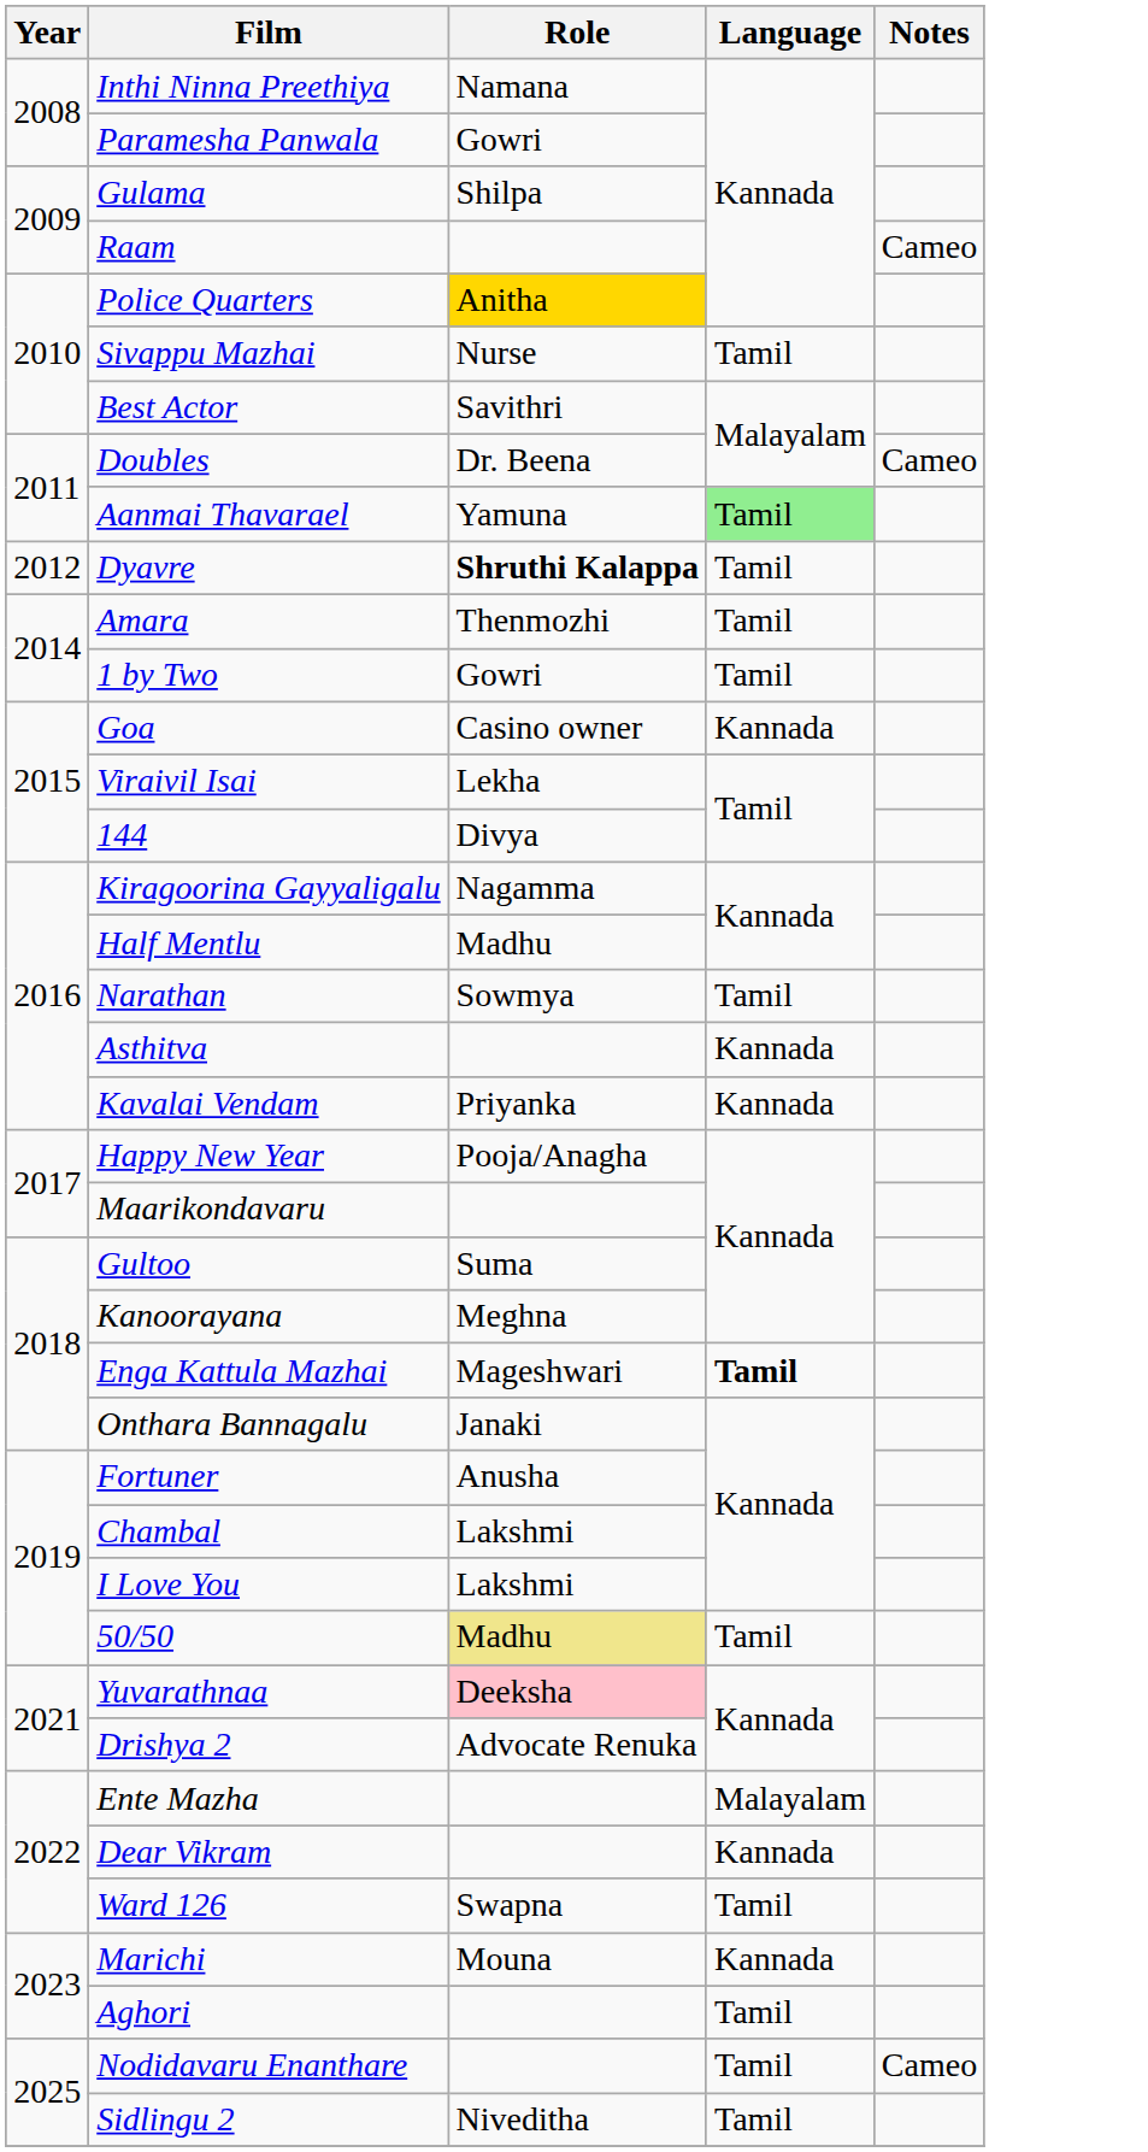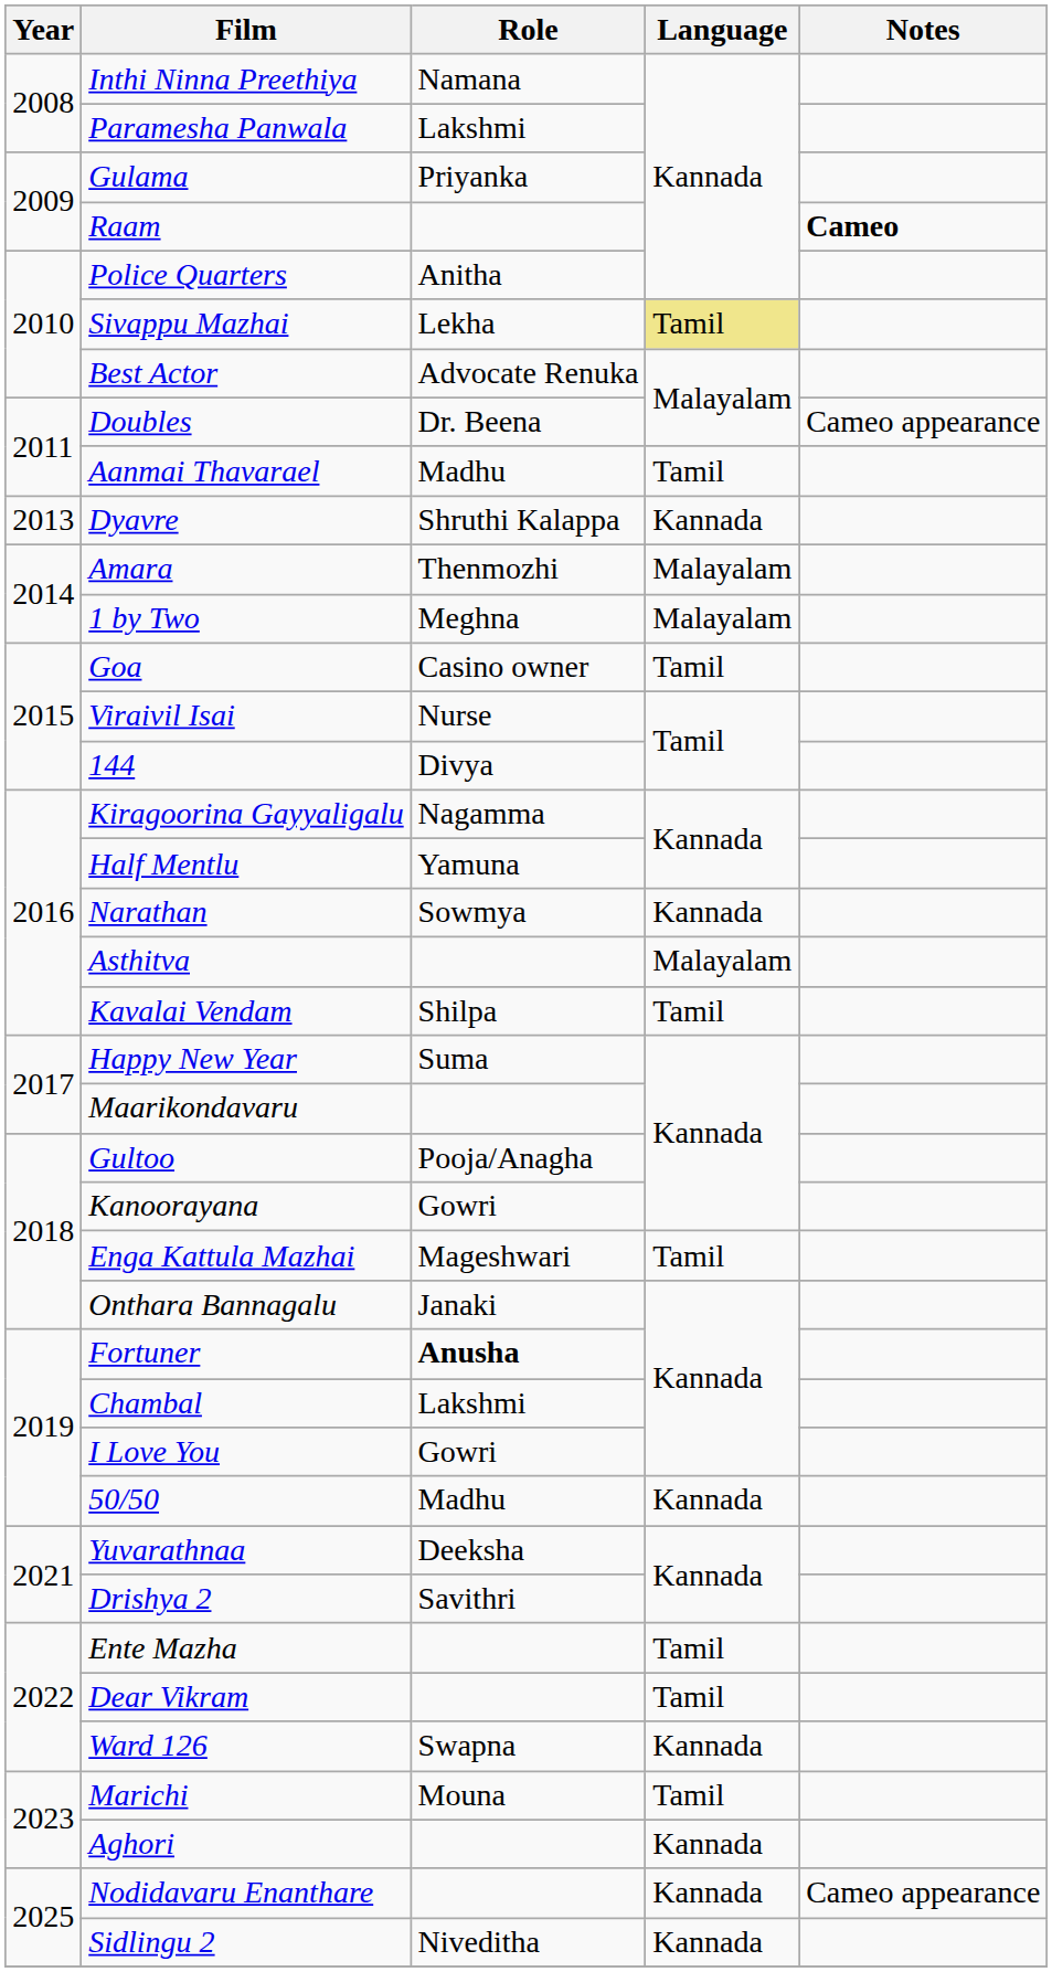Paramesha Panwala | Role: Gowri -> Lakshmi
Gulama | Role: Shilpa -> Priyanka
Raam | Notes: normal -> bold
Police Quarters | Role: gold background -> no background
Sivappu Mazhai | Role: Nurse -> Lekha
Sivappu Mazhai | Language: no background -> khaki background
Best Actor | Role: Savithri -> Advocate Renuka
Doubles | Notes: Cameo -> Cameo appearance
Aanmai Thavarael | Role: Yamuna -> Madhu
Aanmai Thavarael | Language: lightgreen background -> no background
Dyavre | Year: 2012 -> 2013
Dyavre | Role: bold -> normal
Dyavre | Language: Tamil -> Kannada
Amara | Language: Tamil -> Malayalam
1 by Two | Role: Gowri -> Meghna
1 by Two | Language: Tamil -> Malayalam
Goa | Language: Kannada -> Tamil
Viraivil Isai | Role: Lekha -> Nurse
Half Mentlu | Role: Madhu -> Yamuna
Narathan | Language: Tamil -> Kannada
Asthitva | Language: Kannada -> Malayalam
Kavalai Vendam | Role: Priyanka -> Shilpa
Kavalai Vendam | Language: Kannada -> Tamil
Happy New Year | Role: Pooja/Anagha -> Suma
Gultoo | Role: Suma -> Pooja/Anagha
Kanoorayana | Role: Meghna -> Gowri
Enga Kattula Mazhai | Language: bold -> normal
Fortuner | Role: normal -> bold
I Love You | Role: Lakshmi -> Gowri
50/50 | Role: khaki background -> no background
50/50 | Language: Tamil -> Kannada
Yuvarathnaa | Role: pink background -> no background
Drishya 2 | Role: Advocate Renuka -> Savithri
Ente Mazha | Language: Malayalam -> Tamil
Dear Vikram | Language: Kannada -> Tamil
Ward 126 | Language: Tamil -> Kannada
Marichi | Language: Kannada -> Tamil
Aghori | Language: Tamil -> Kannada
Nodidavaru Enanthare | Language: Tamil -> Kannada
Nodidavaru Enanthare | Notes: Cameo -> Cameo appearance
Sidlingu 2 | Language: Tamil -> Kannada
